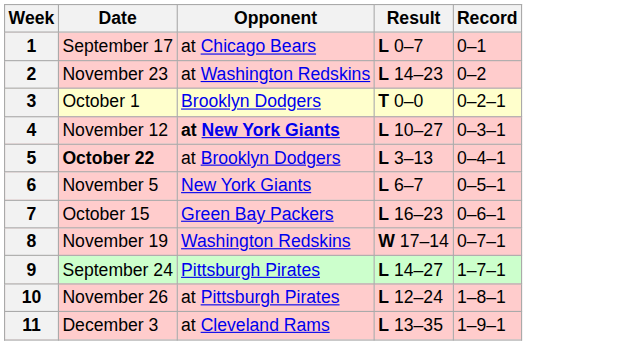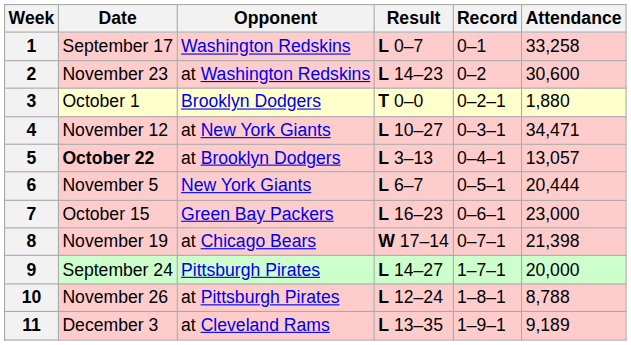+ column: Attendance | 33,258 | 30,600 | 1,880 | 34,471 | 13,057 | 20,444 | 23,000 | 21,398 | 20,000 | 8,788 | 9,189
1 | Opponent: at Chicago Bears -> Washington Redskins
4 | Opponent: bold -> normal
8 | Opponent: Washington Redskins -> at Chicago Bears
